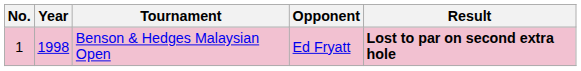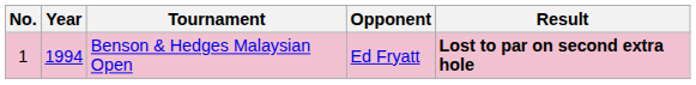Benson & Hedges Malaysian Open | Year: 1998 -> 1994
